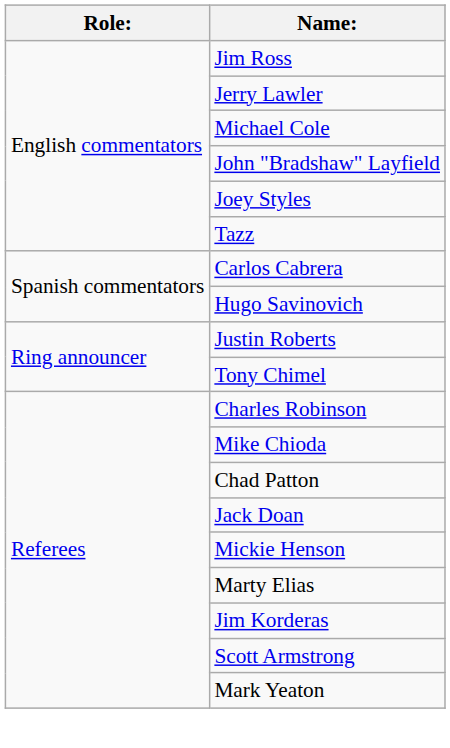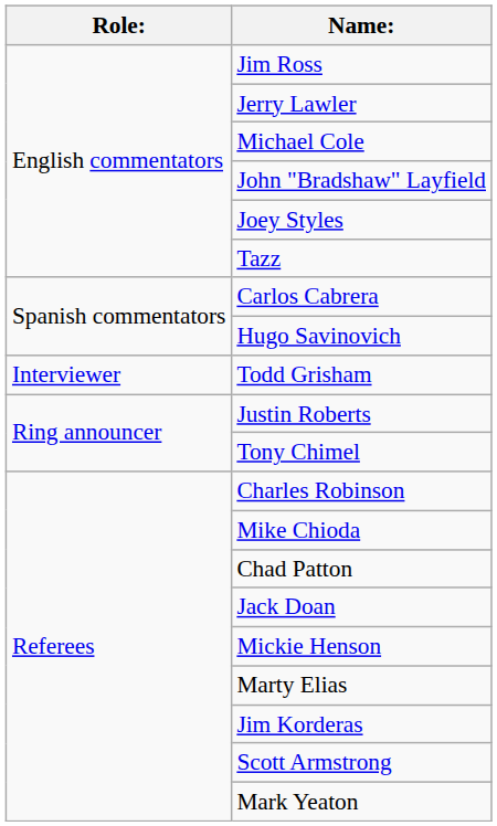+ row: Interviewer | Todd Grisham
